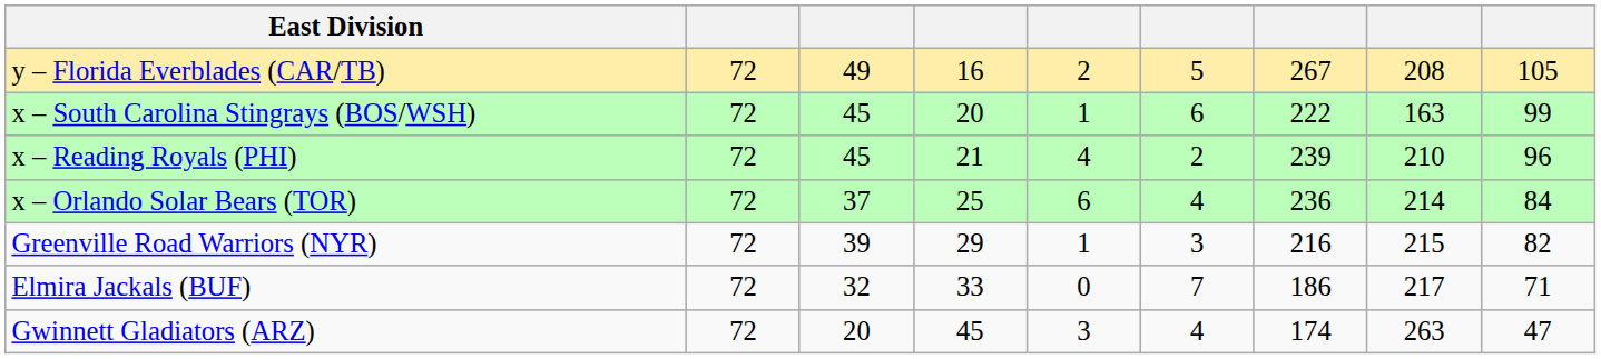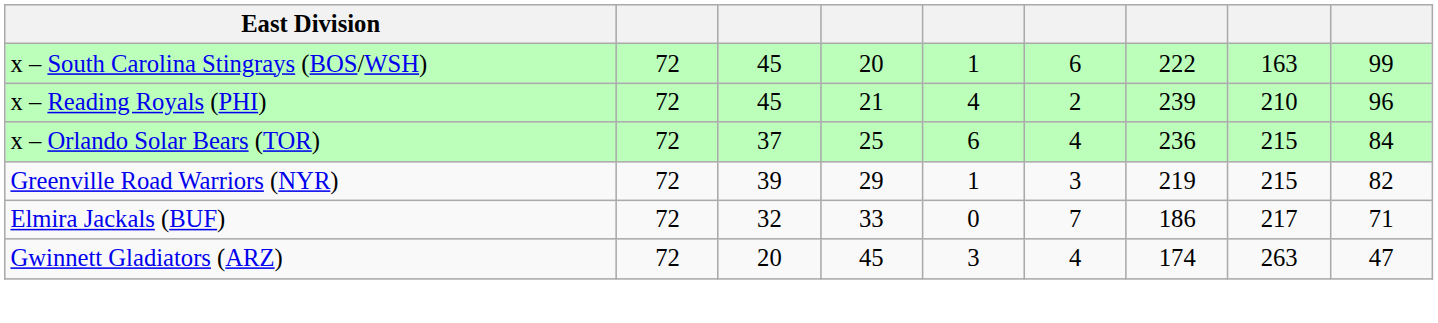- row: y – Florida Everblades (CAR/TB) | 72 | 49 | 16 | 2 | 5 | 267 | 208 | 105
x – Orlando Solar Bears (TOR) | column 8: 214 -> 215
Greenville Road Warriors (NYR) | column 7: 216 -> 219
